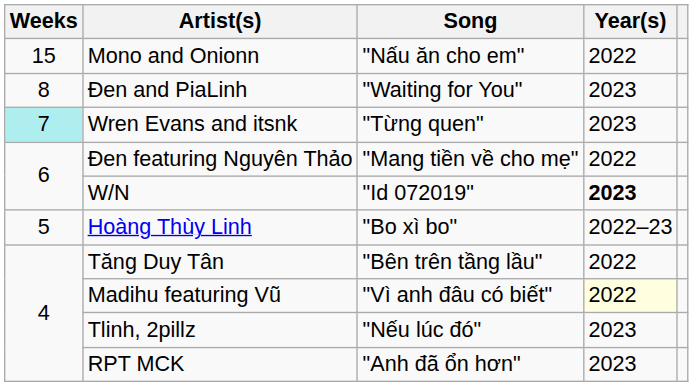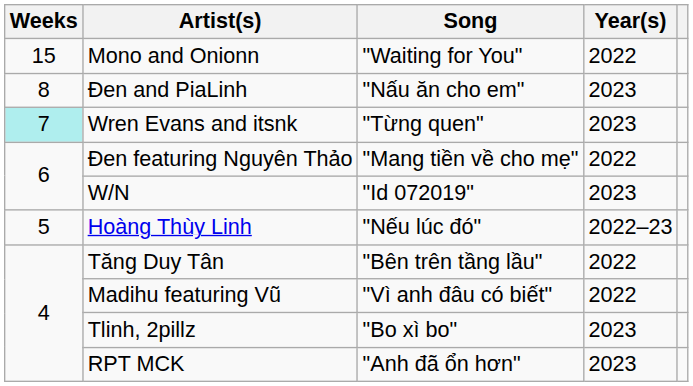Mono and Onionn | Song: "Nấu ăn cho em" -> "Waiting for You"
Đen and PiaLinh | Song: "Waiting for You" -> "Nấu ăn cho em"
W/N | Year(s): bold -> normal
Hoàng Thùy Linh | Song: "Bo xì bo" -> "Nếu lúc đó"
Madihu featuring Vũ | Year(s): lightyellow background -> no background
Tlinh, 2pillz | Song: "Nếu lúc đó" -> "Bo xì bo"
